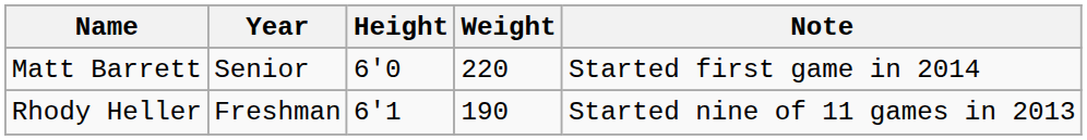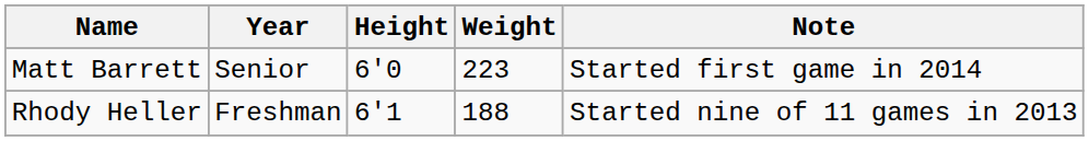Matt Barrett | Weight: 220 -> 223
Rhody Heller | Weight: 190 -> 188
